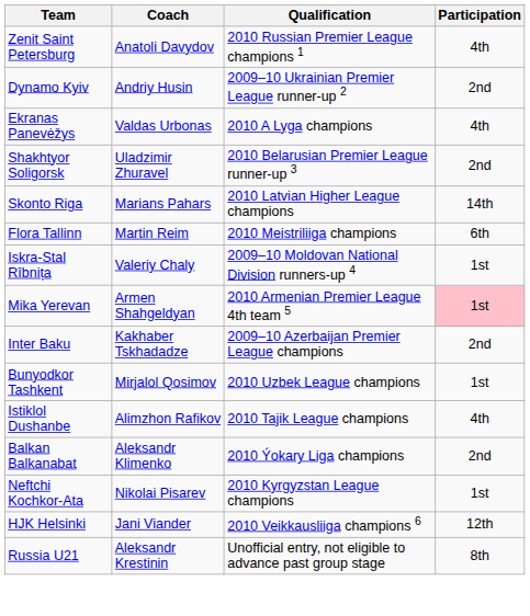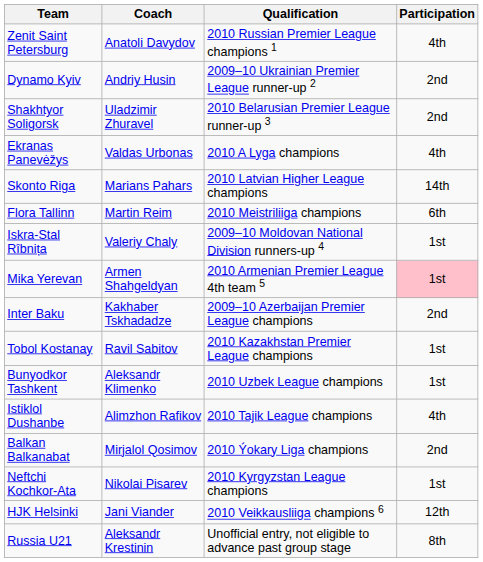rows swapped: Shakhtyor Soligorsk <-> Ekranas Panevėžys
+ row: Tobol Kostanay | Ravil Sabitov | 2010 Kazakhstan Premier League champions | 1st
Bunyodkor Tashkent | Coach: Mirjalol Qosimov -> Aleksandr Klimenko
Balkan Balkanabat | Coach: Aleksandr Klimenko -> Mirjalol Qosimov
